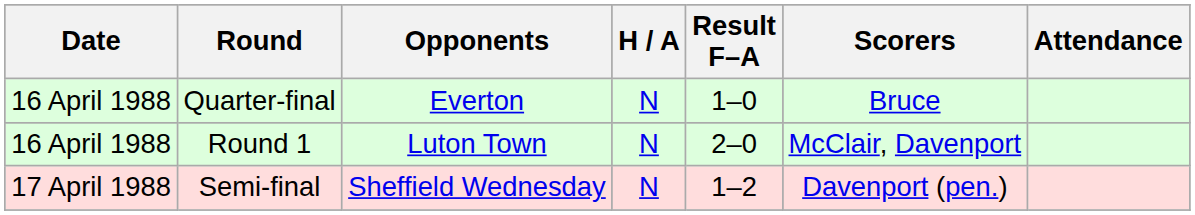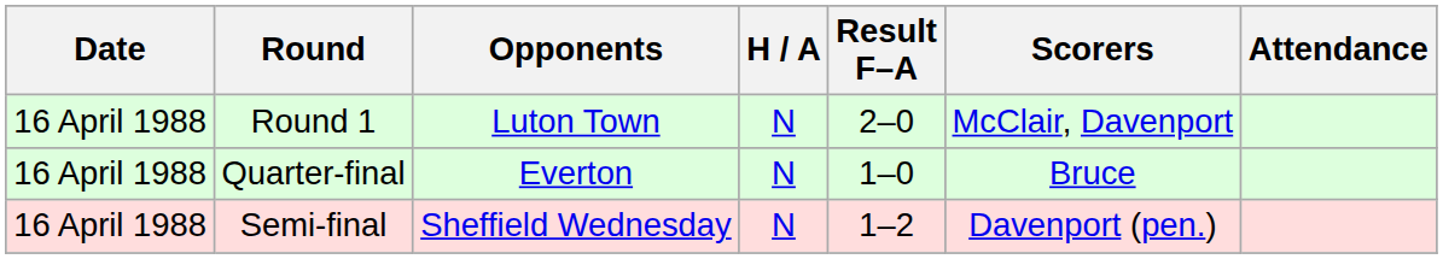rows swapped: Round 1 <-> Quarter-final
Semi-final | Date: 17 April 1988 -> 16 April 1988
